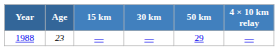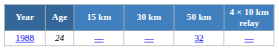1988 | Age: 23 -> 24
1988 | 50 km: 29 -> 32
